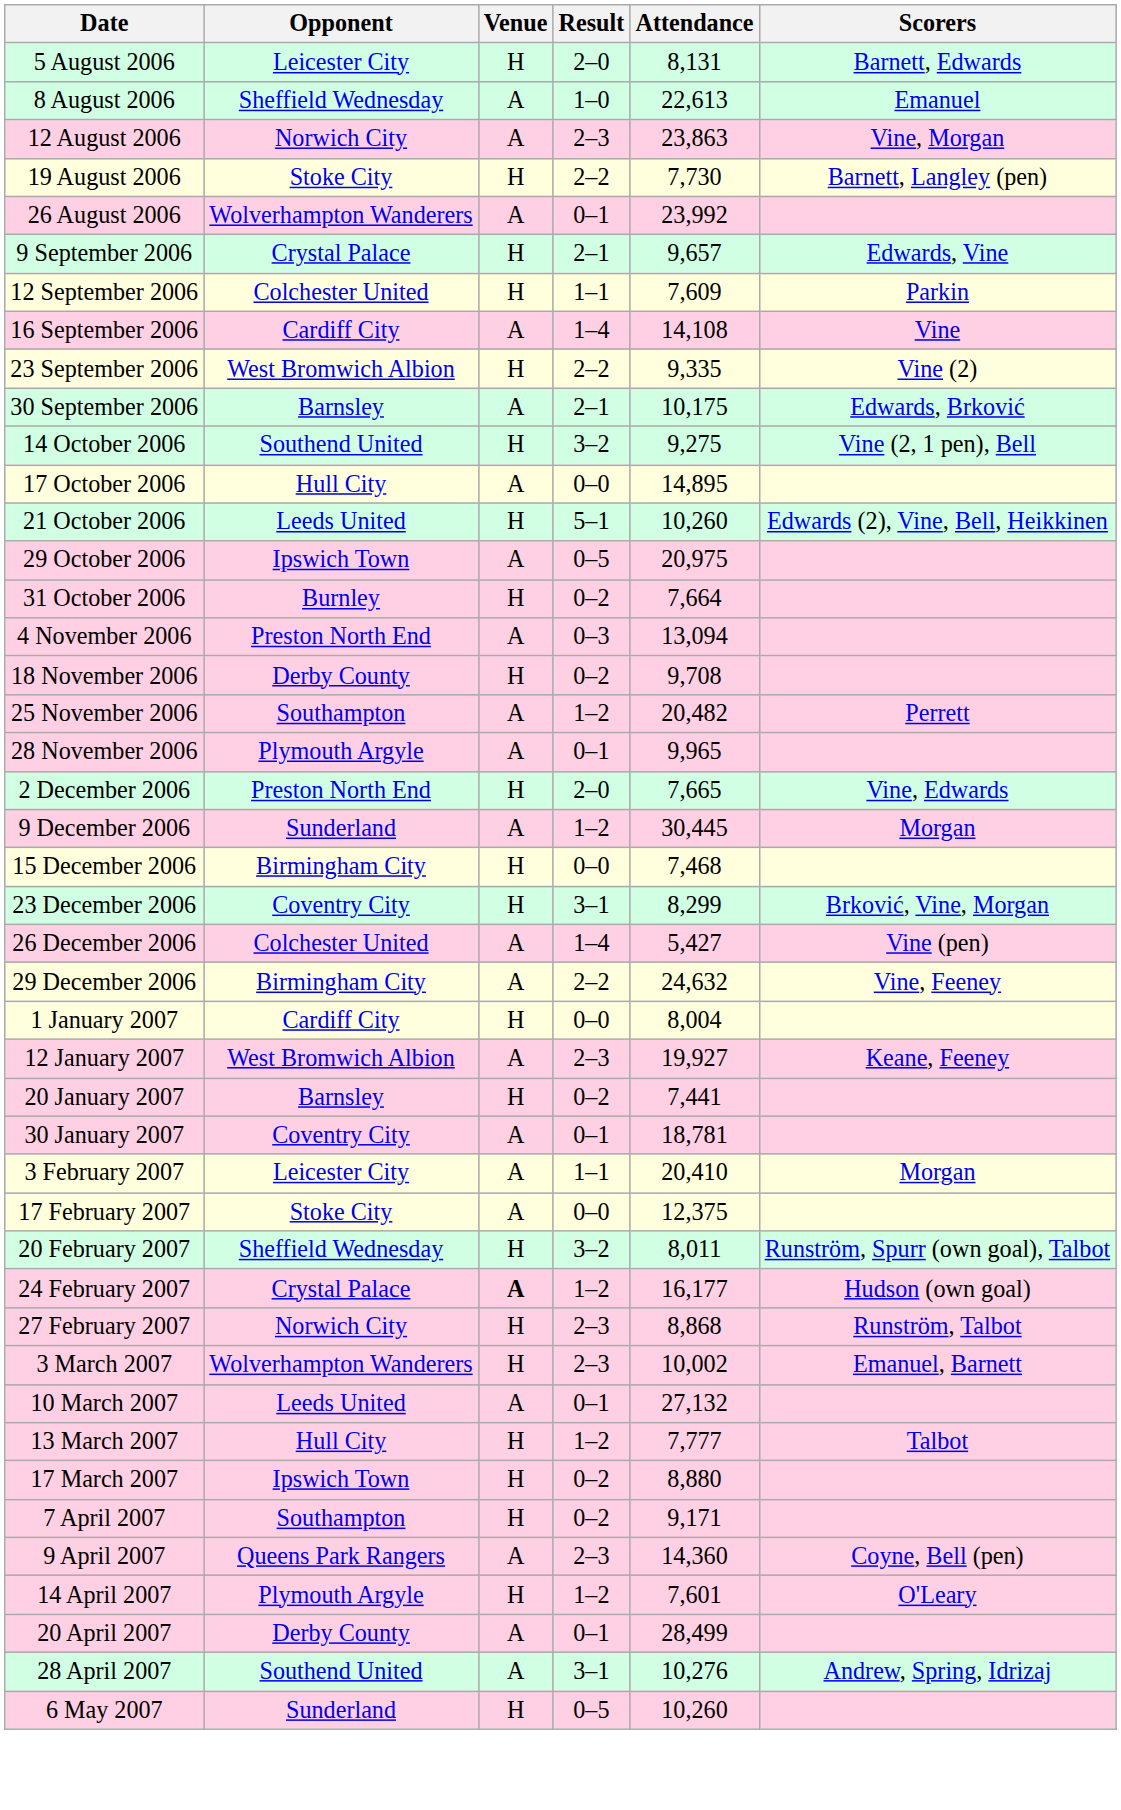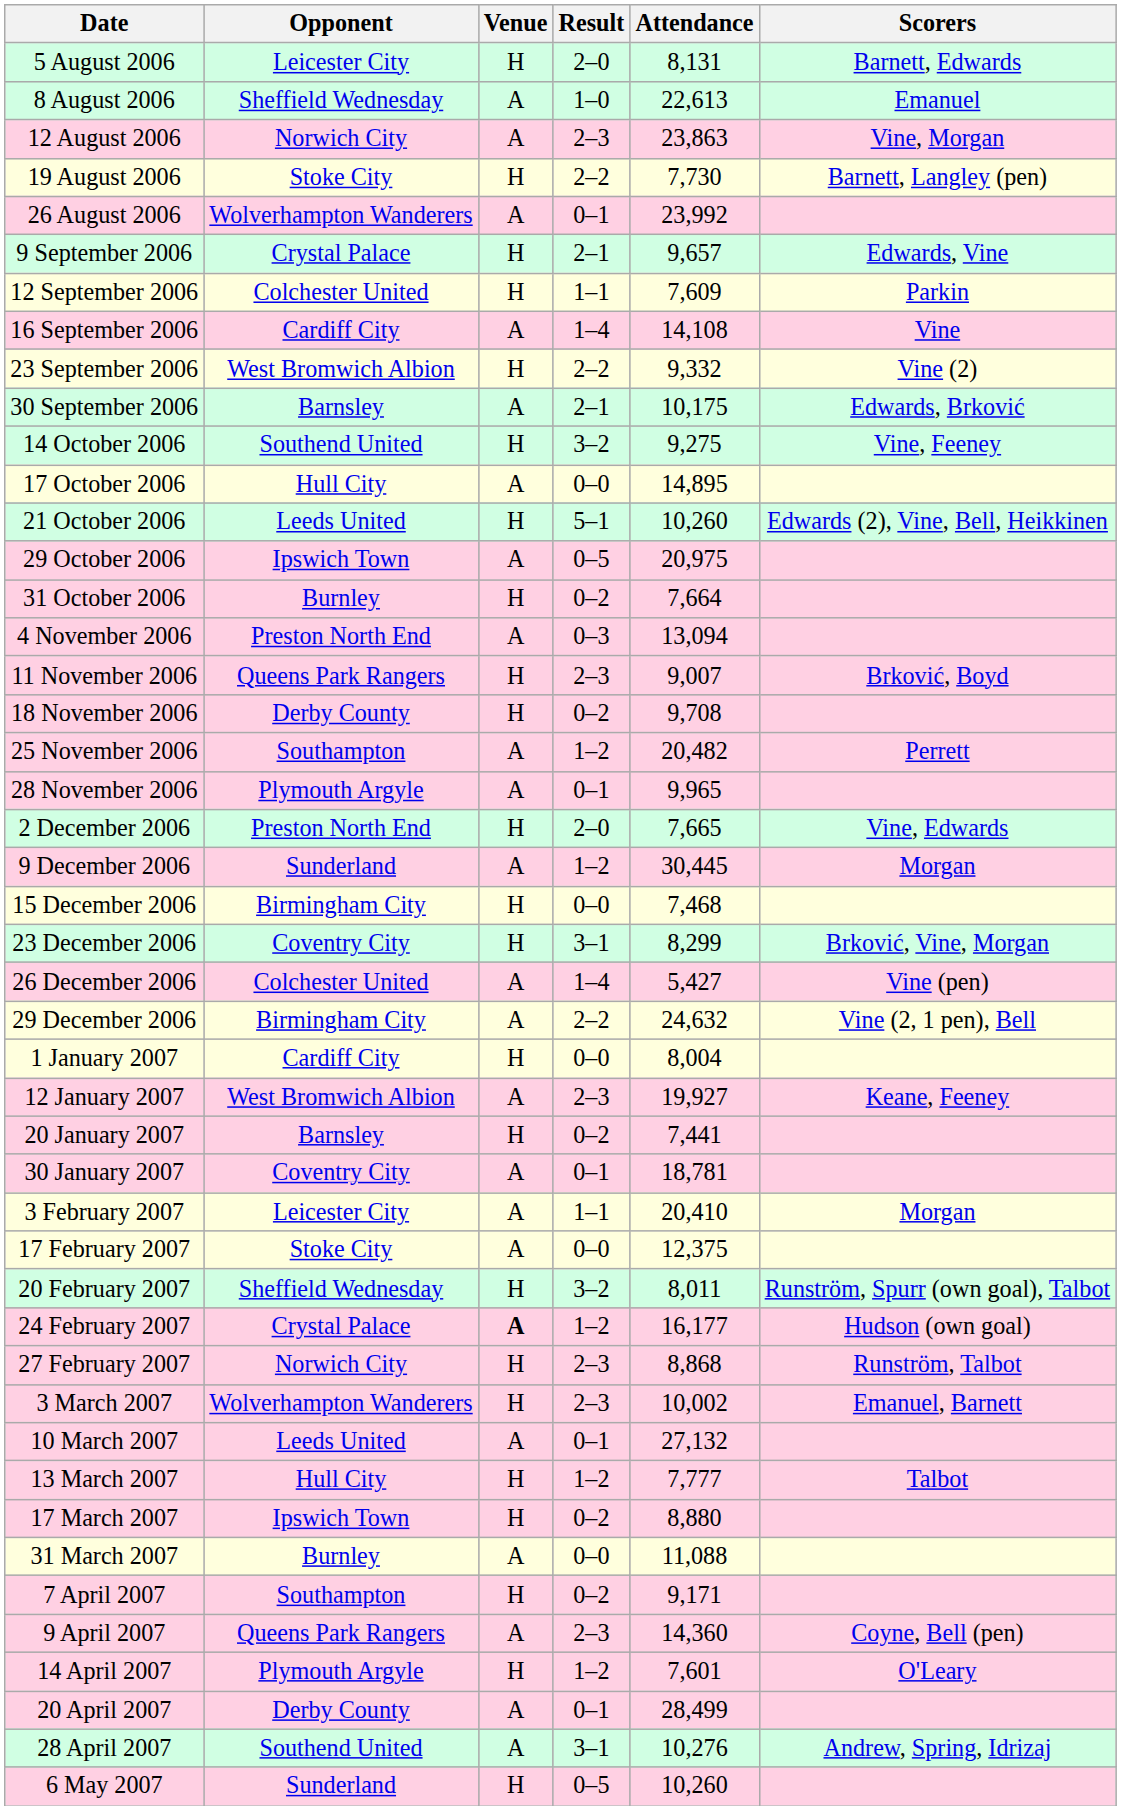23 September 2006 | Attendance: 9,335 -> 9,332
14 October 2006 | Scorers: Vine (2, 1 pen), Bell -> Vine, Feeney
+ row: 11 November 2006 | Queens Park Rangers | H | 2–3 | 9,007 | Brković, Boyd
29 December 2006 | Scorers: Vine, Feeney -> Vine (2, 1 pen), Bell
+ row: 31 March 2007 | Burnley | A | 0–0 | 11,088
